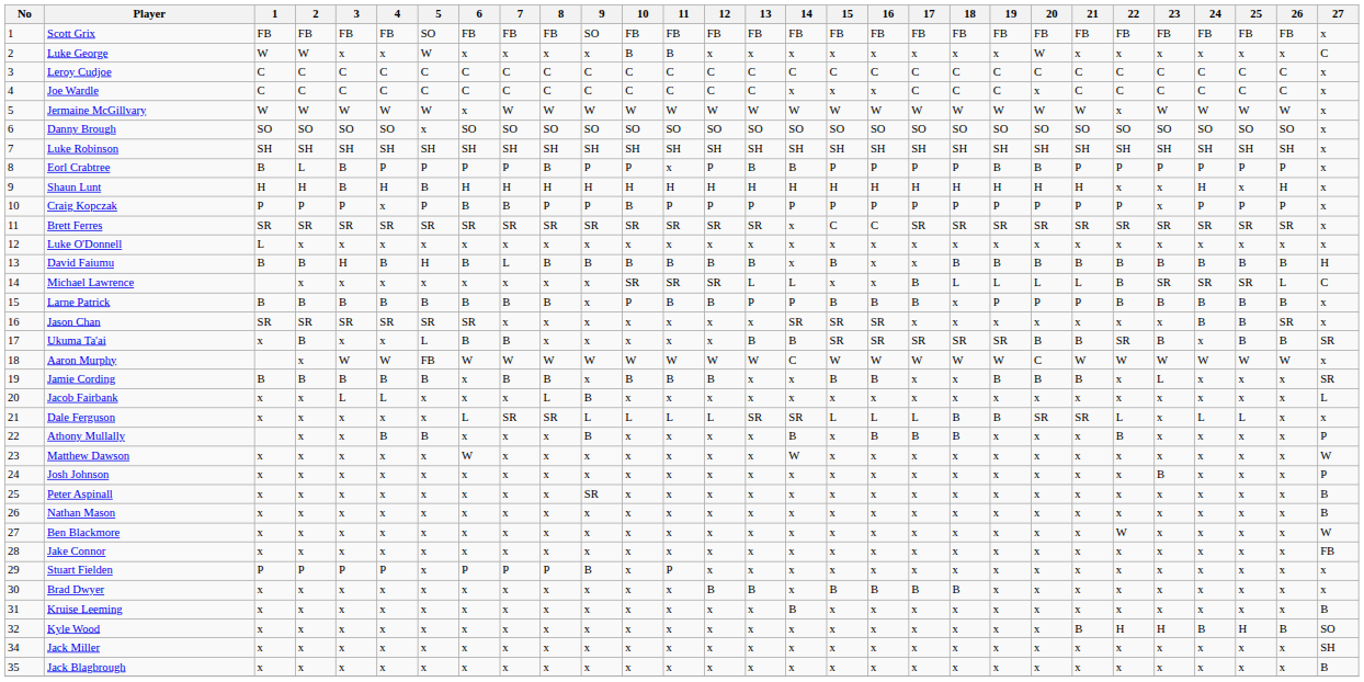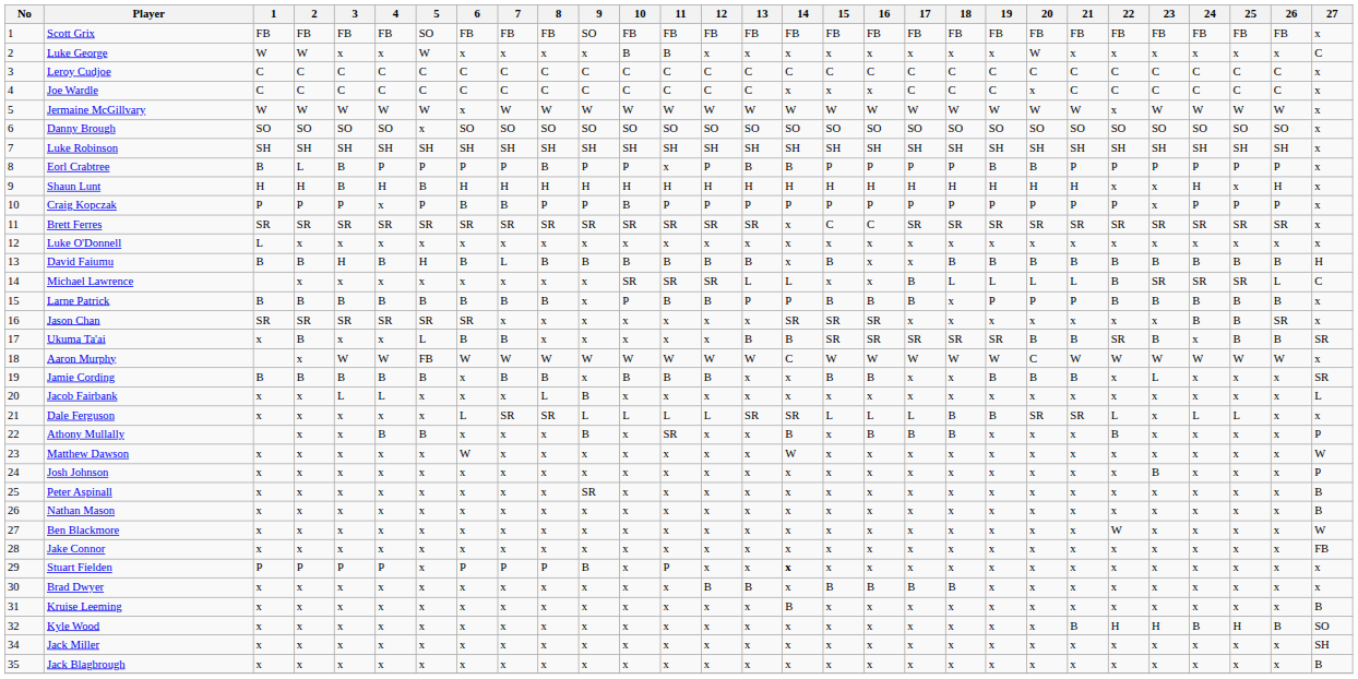Athony Mullally | 11: x -> SR
Stuart Fielden | 14: normal -> bold
